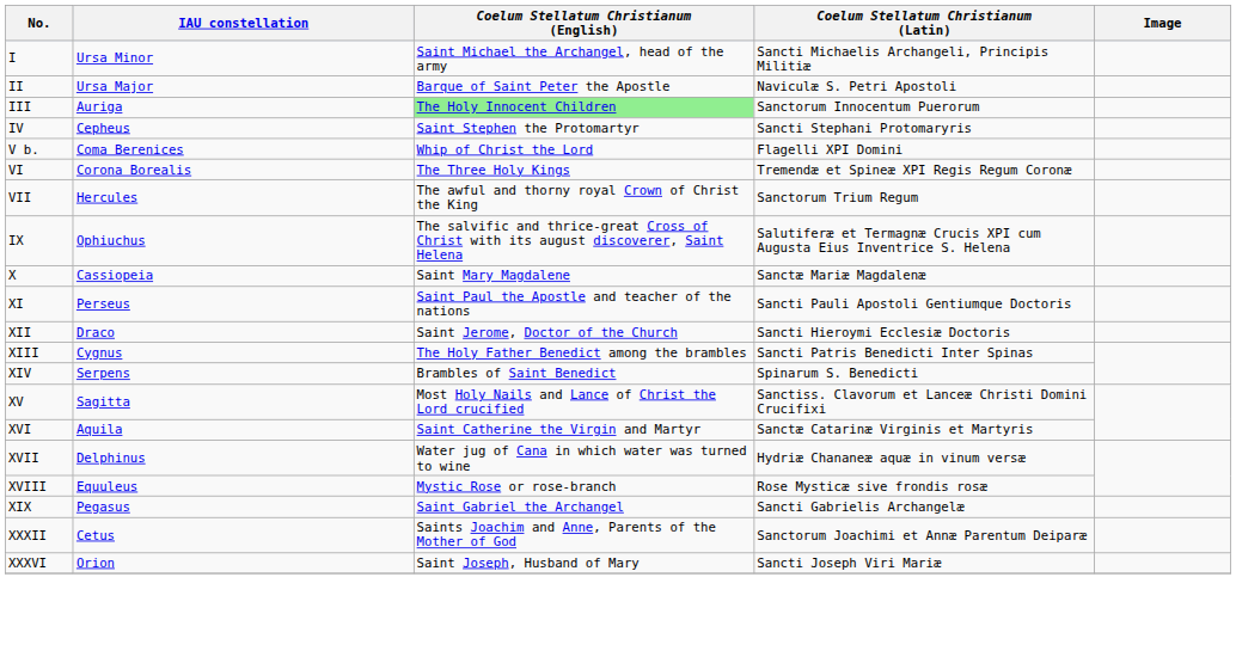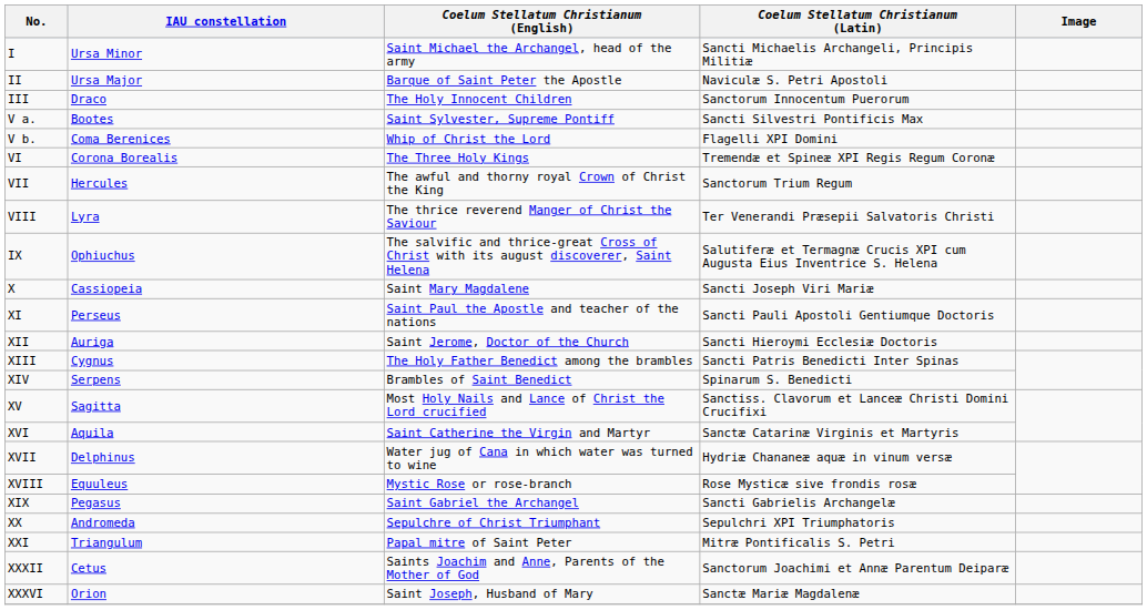III | IAU constellation: Auriga -> Draco
III | Coelum Stellatum Christianum (English): lightgreen background -> no background
- row: IV | Cepheus | Saint Stephen the Protomartyr | Sancti Stephani Protomaryris
+ row: V a. | Bootes | Saint Sylvester, Supreme Pontiff | Sancti Silvestri Pontificis Max
+ row: VIII | Lyra | The thrice reverend Manger of Christ the Saviour | Ter Venerandi Præsepii Salvatoris Christi
X | Coelum Stellatum Christianum (Latin): Sanctæ Mariæ Magdalenæ -> Sancti Joseph Viri Mariæ
XII | IAU constellation: Draco -> Auriga
+ row: XX | Andromeda | Sepulchre of Christ Triumphant | Sepulchri XPI Triumphatoris
+ row: XXI | Triangulum | Papal mitre of Saint Peter | Mitræ Pontificalis S. Petri
XXXVI | Coelum Stellatum Christianum (Latin): Sancti Joseph Viri Mariæ -> Sanctæ Mariæ Magdalenæ
